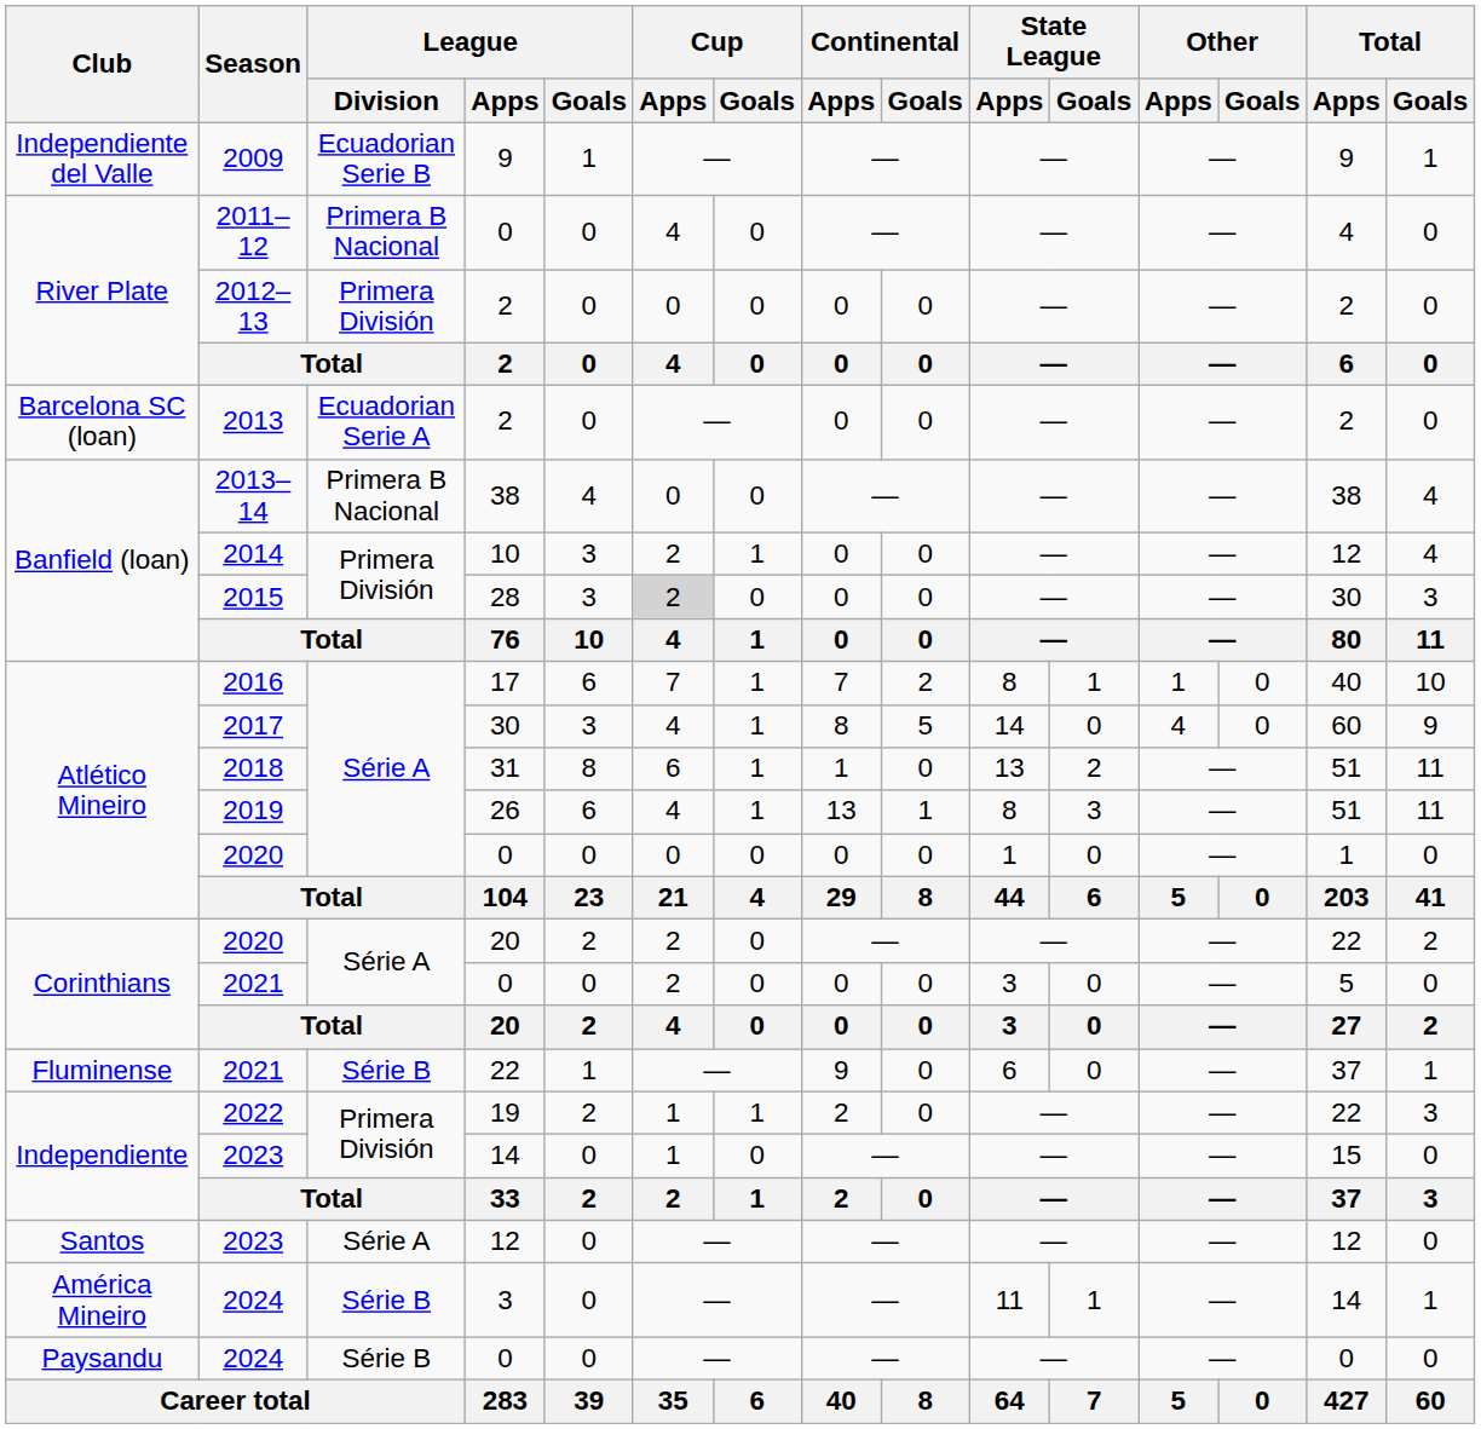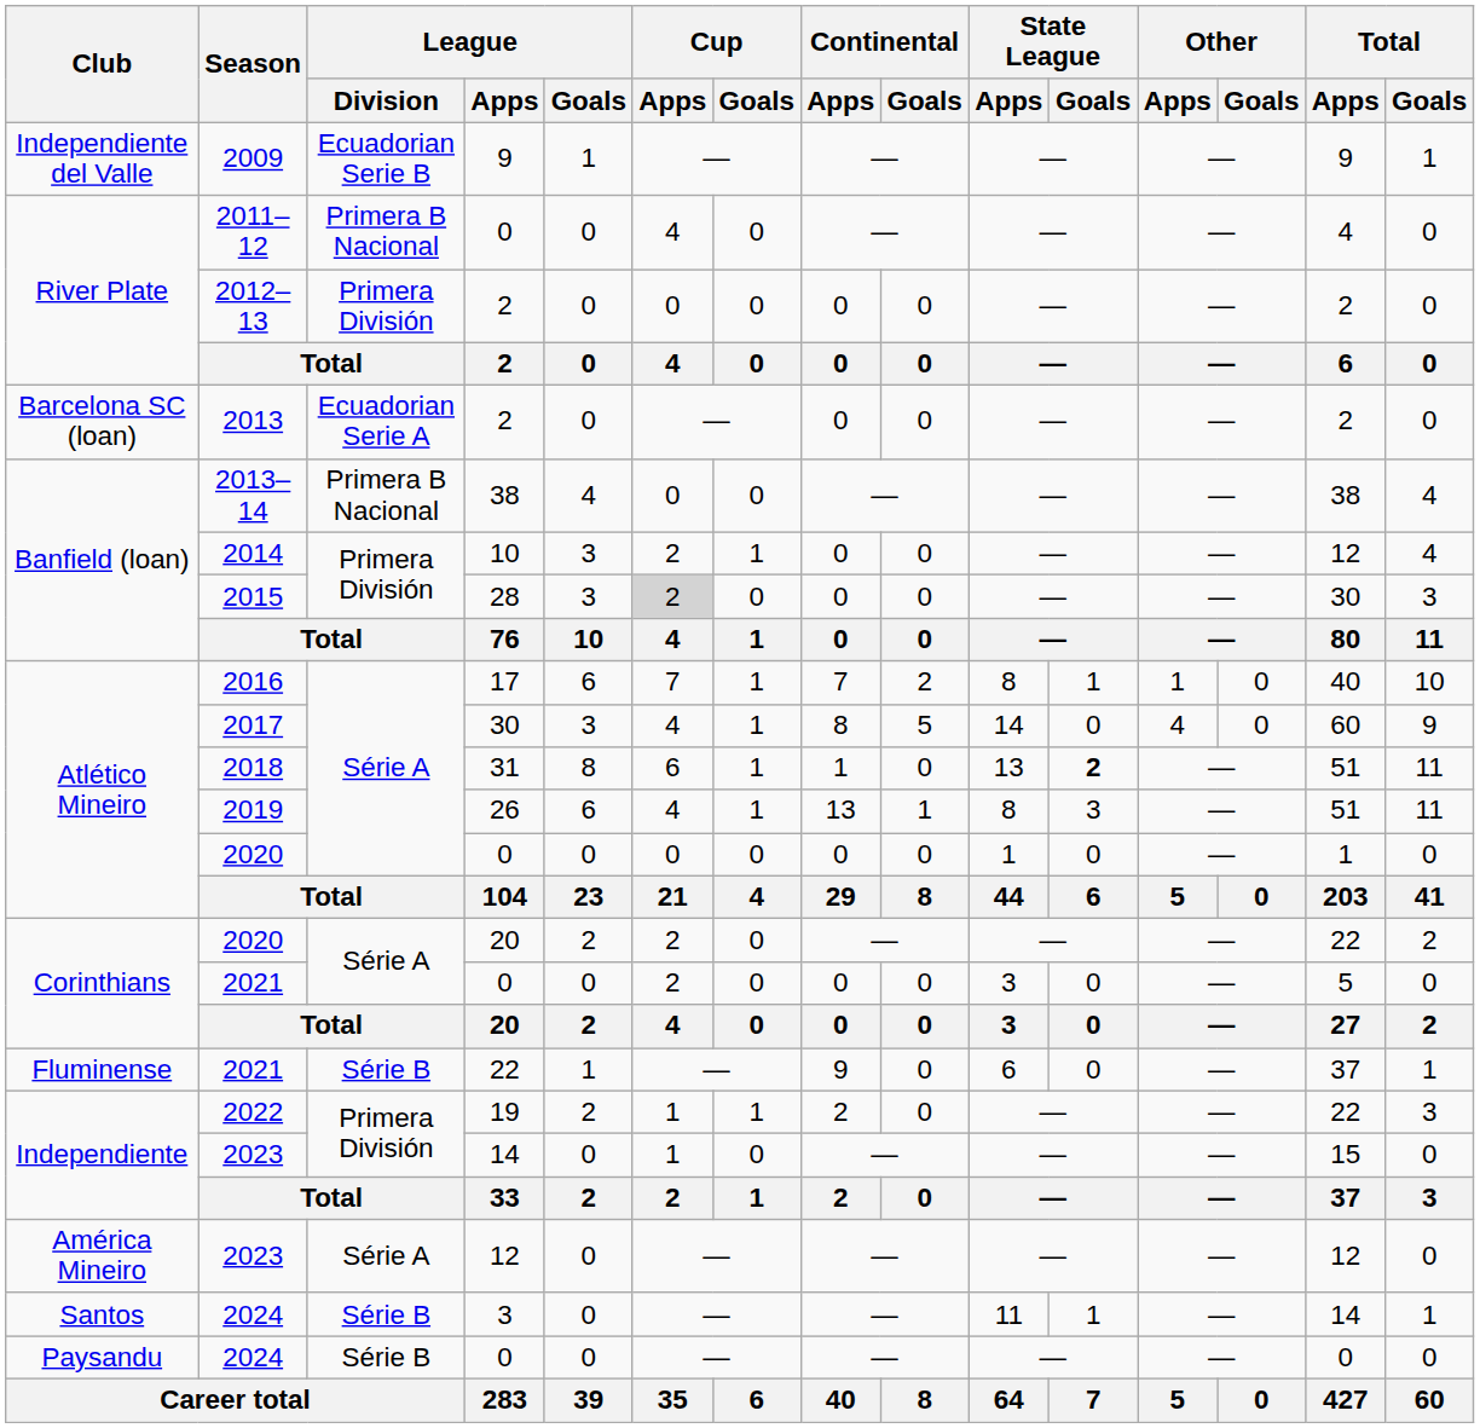2018 | State League / Goals: normal -> bold
2023 / 12 | Club: Santos -> América Mineiro
2024 / 3 | Club: América Mineiro -> Santos
